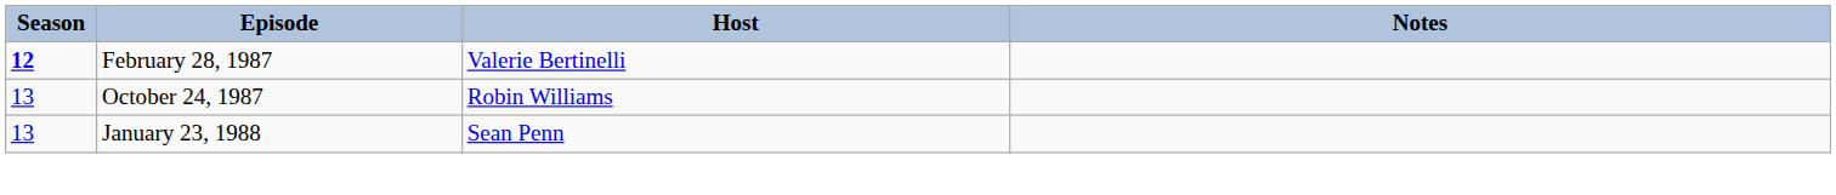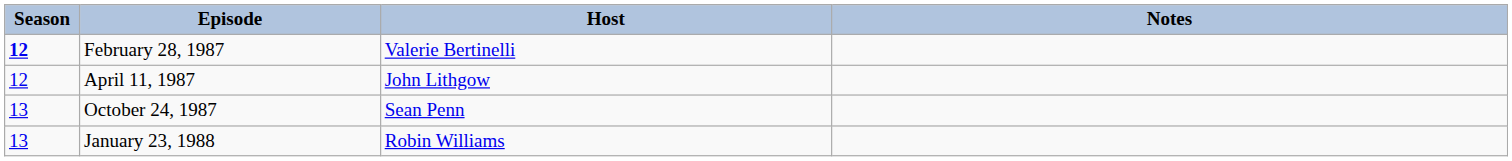+ row: 12 | April 11, 1987 | John Lithgow
October 24, 1987 | Host: Robin Williams -> Sean Penn
January 23, 1988 | Host: Sean Penn -> Robin Williams
